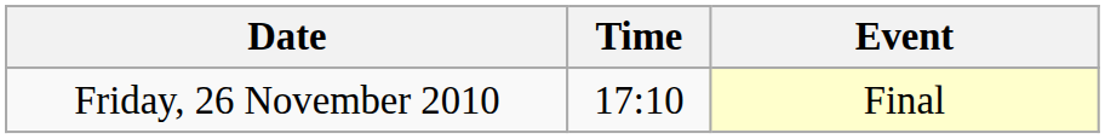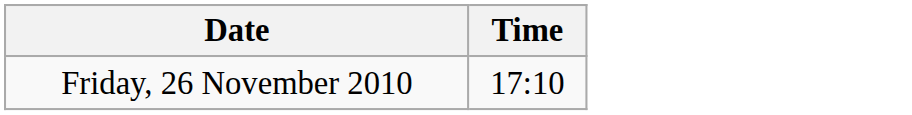- column: Event | Final
